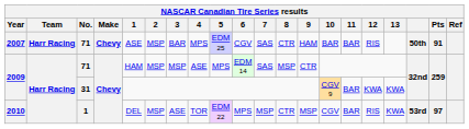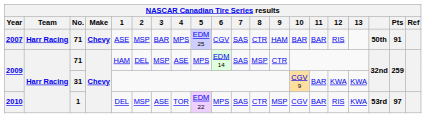2009 / 71 | 2: MSP -> DEL
2010 | 7: MSP -> SAS
